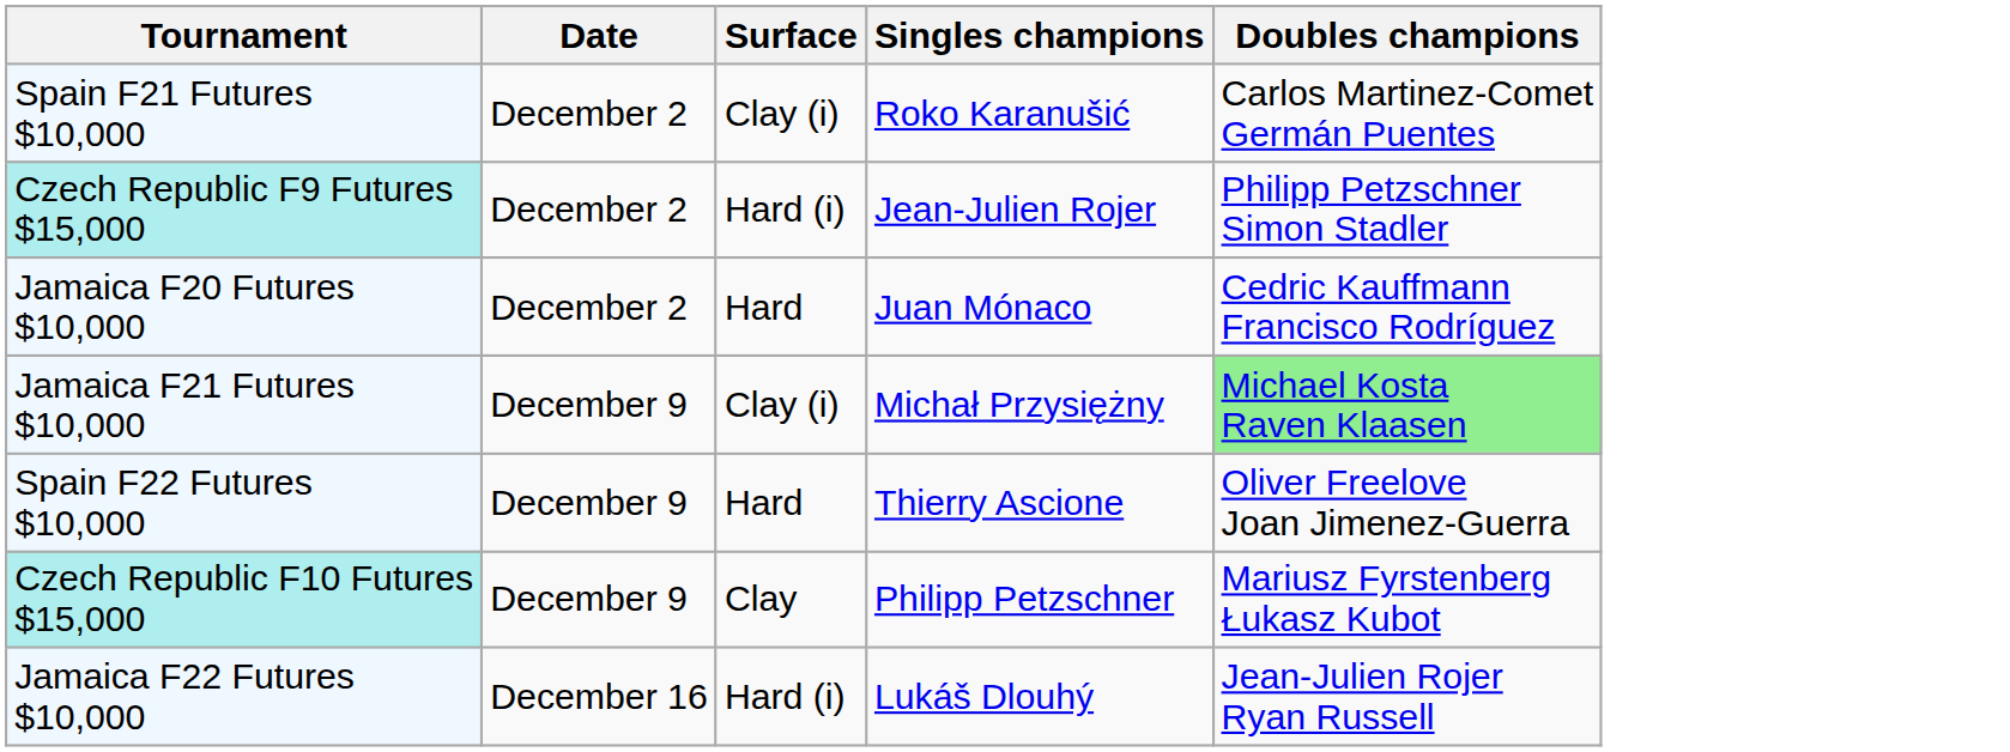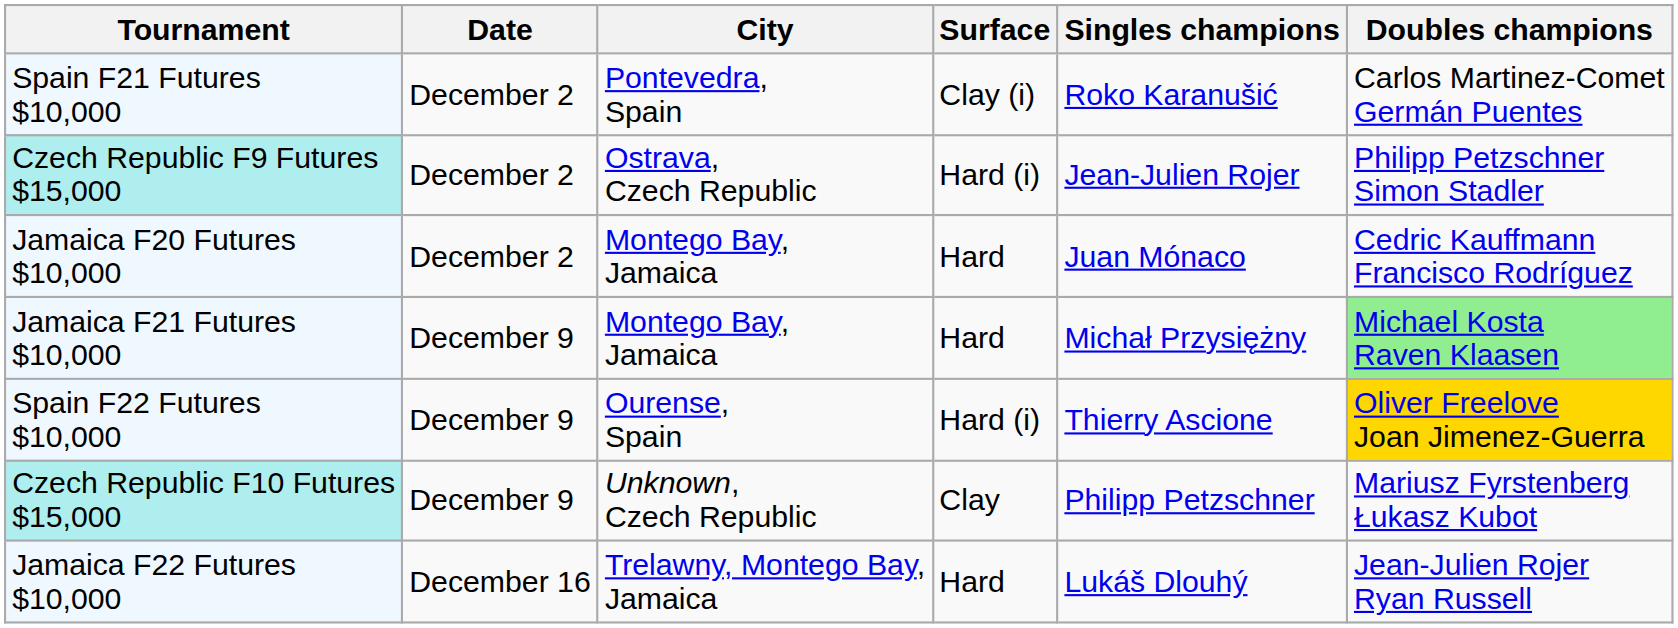+ column: City | Pontevedra, Spain | Ostrava, Czech Republic | Montego Bay, Jamaica | Montego Bay, Jamaica | Ourense, Spain | Unknown, Czech Republic | Trelawny, Montego Bay, Jamaica
Jamaica F21 Futures $10,000 | Surface: Clay (i) -> Hard
Spain F22 Futures $10,000 | Surface: Hard -> Hard (i)
Spain F22 Futures $10,000 | Doubles champions: no background -> gold background
Jamaica F22 Futures $10,000 | Surface: Hard (i) -> Hard
